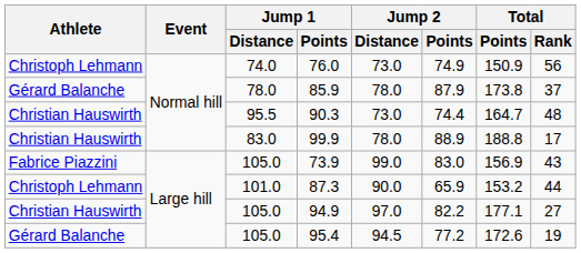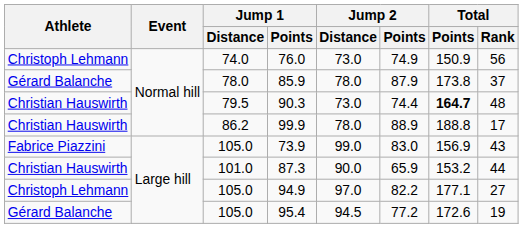90.3 | Jump 1 / Distance: 95.5 -> 79.5
90.3 | Total / Points: normal -> bold
99.9 | Jump 1 / Distance: 83.0 -> 86.2
87.3 | Athlete: Christoph Lehmann -> Christian Hauswirth
94.9 | Athlete: Christian Hauswirth -> Christoph Lehmann
